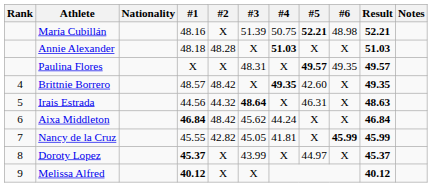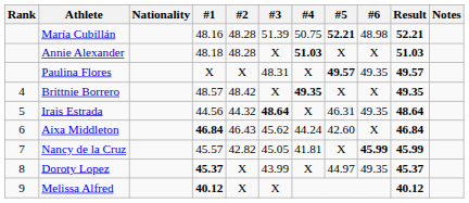María Cubillán | #2: X -> 48.28
Brittnie Borrero | #5: 42.60 -> X
Irais Estrada | #6: X -> 49.35
Irais Estrada | Result: 48.63 -> 48.64
Aixa Middleton | #2: 48.42 -> 46.43
Aixa Middleton | #5: X -> 42.60
Nancy de la Cruz | #1: 45.55 -> 45.57
Doroty Lopez | #6: X -> 49.35
